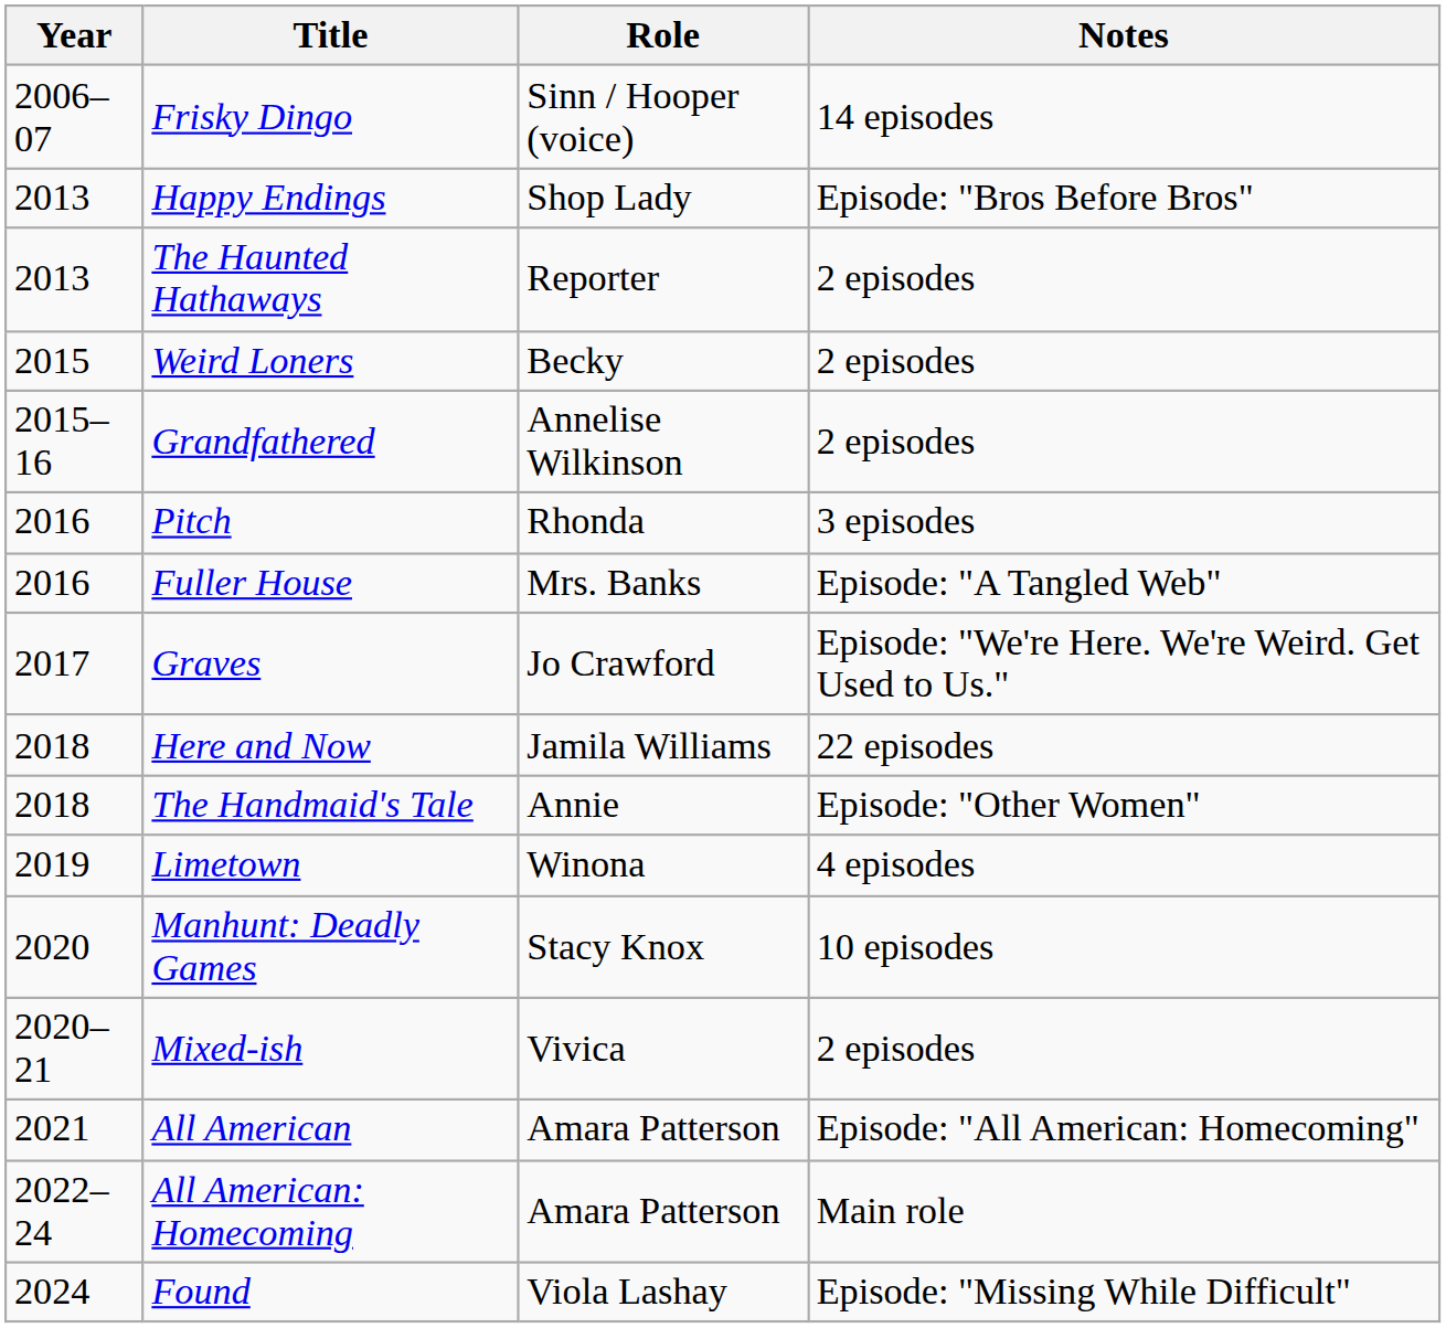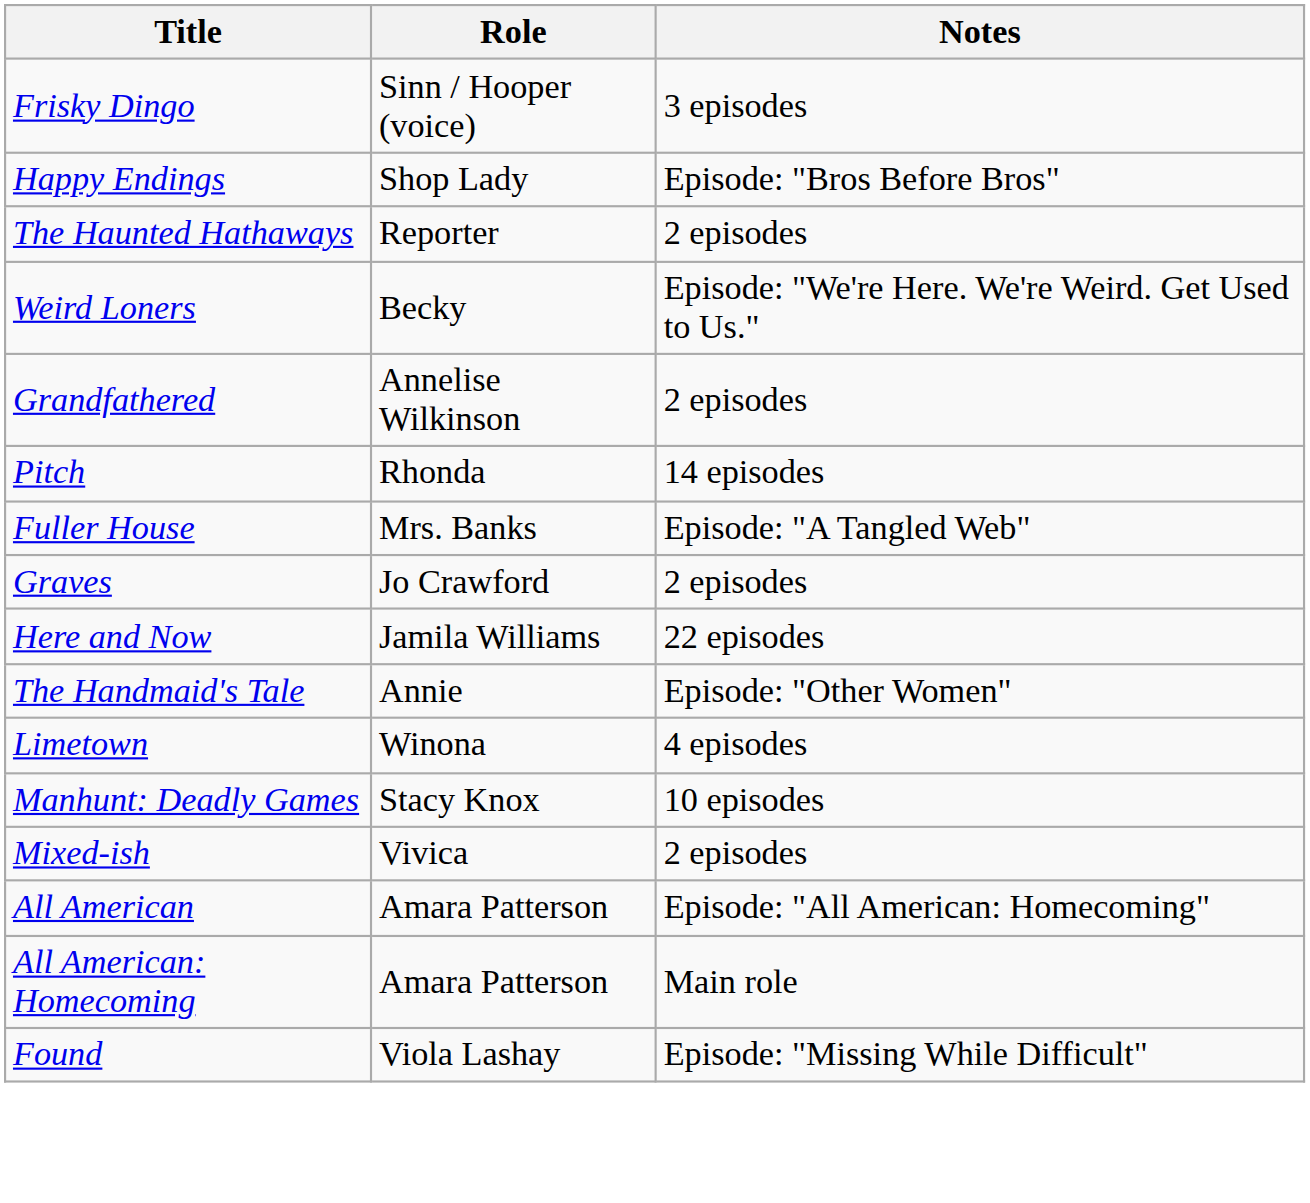- column: Year | 2006–07 | 2013 | 2013 | 2015 | 2015–16 | 2016 | 2016 | 2017 | 2018 | 2018 | 2019 | 2020 | 2020–21 | 2021 | 2022–24 | 2024
Frisky Dingo | Notes: 14 episodes -> 3 episodes
Weird Loners | Notes: 2 episodes -> Episode: "We're Here. We're Weird. Get Used to Us."
Pitch | Notes: 3 episodes -> 14 episodes
Graves | Notes: Episode: "We're Here. We're Weird. Get Used to Us." -> 2 episodes
